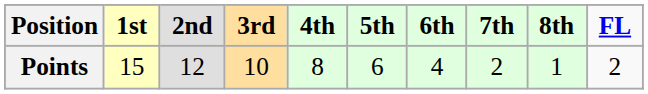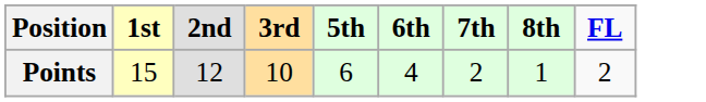- column: 4th | 8
